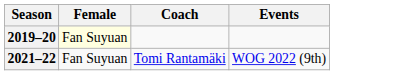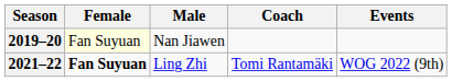+ column: Male | Nan Jiawen | Ling Zhi
2021–22 | Female: normal -> bold
